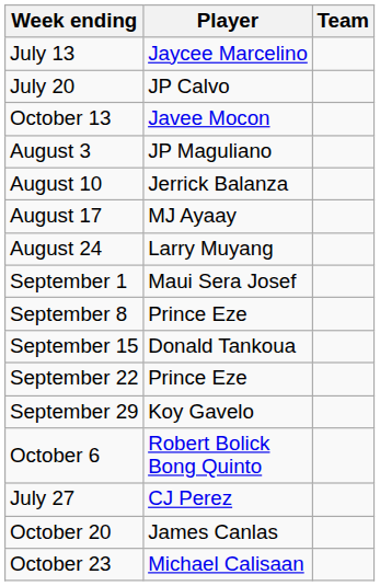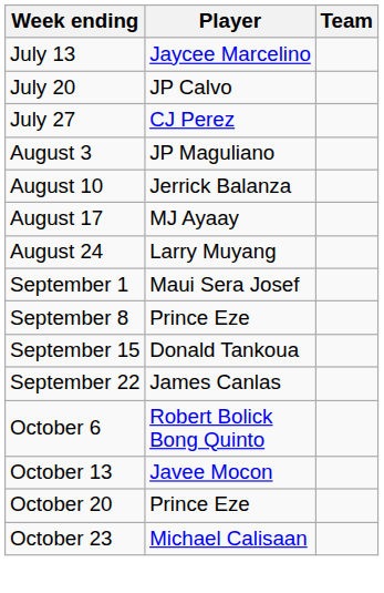rows swapped: July 27 <-> October 13
September 22 | Player: Prince Eze -> James Canlas
- row: September 29 | Koy Gavelo
October 20 | Player: James Canlas -> Prince Eze
